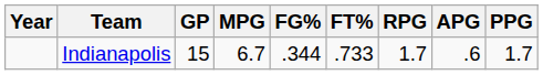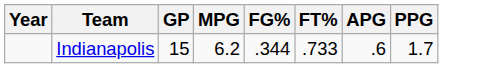- column: RPG | 1.7
Indianapolis | MPG: 6.7 -> 6.2
